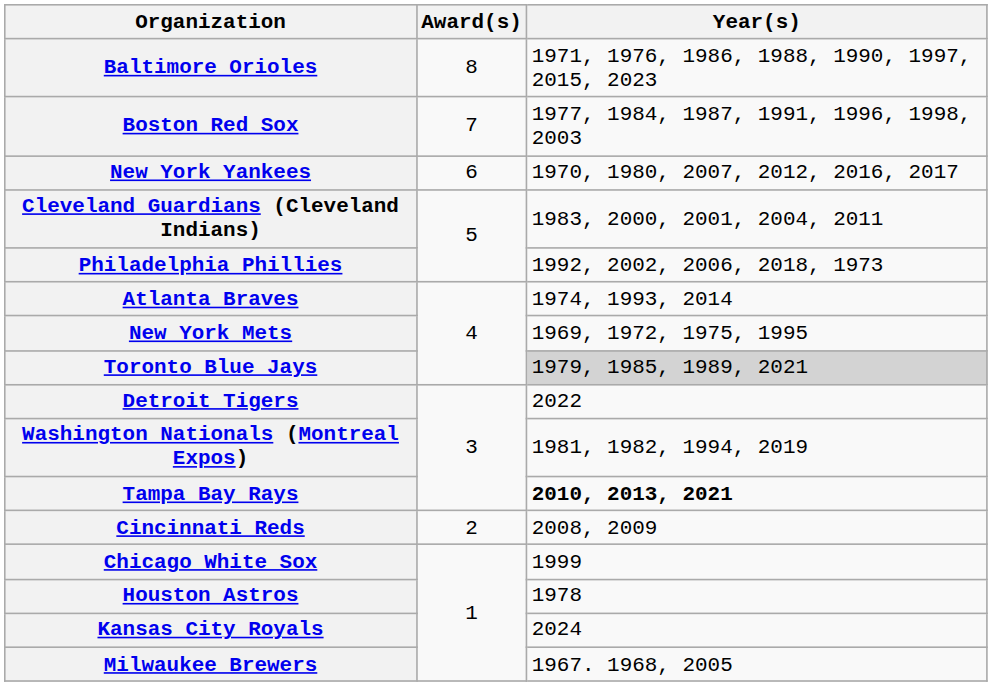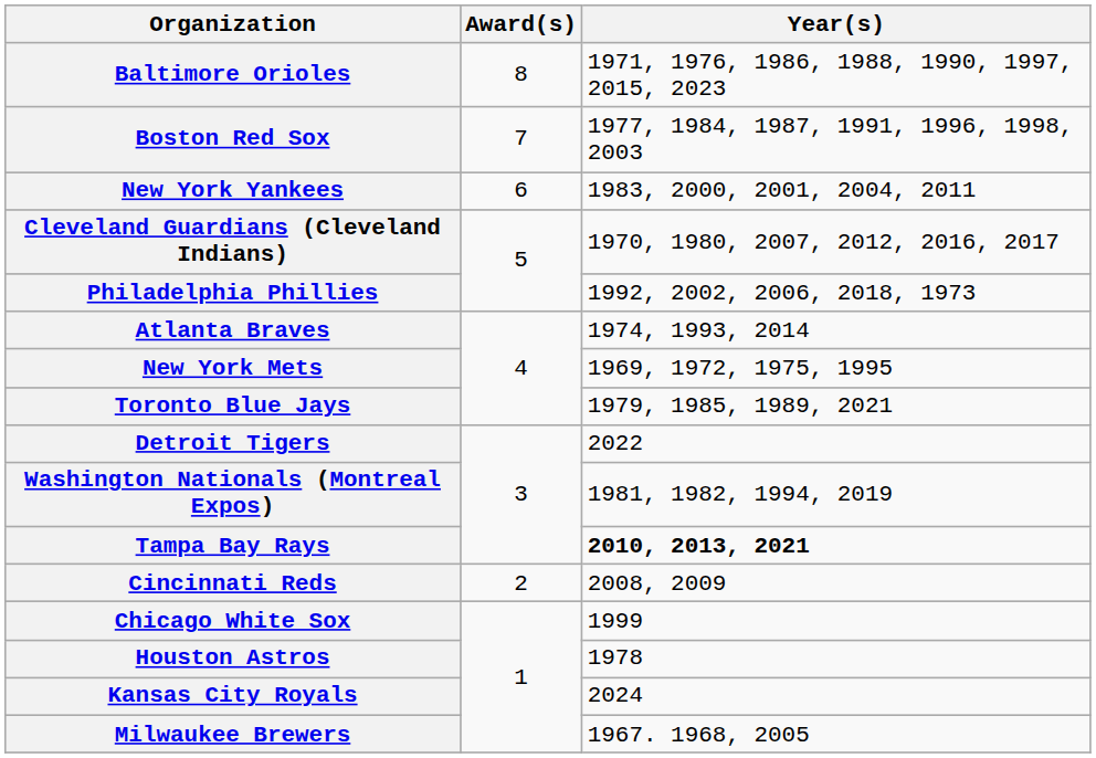New York Yankees | Year(s): 1970, 1980, 2007, 2012, 2016, 2017 -> 1983, 2000, 2001, 2004, 2011
Cleveland Guardians (Cleveland Indians) | Year(s): 1983, 2000, 2001, 2004, 2011 -> 1970, 1980, 2007, 2012, 2016, 2017
Toronto Blue Jays | Year(s): lightgrey background -> no background
